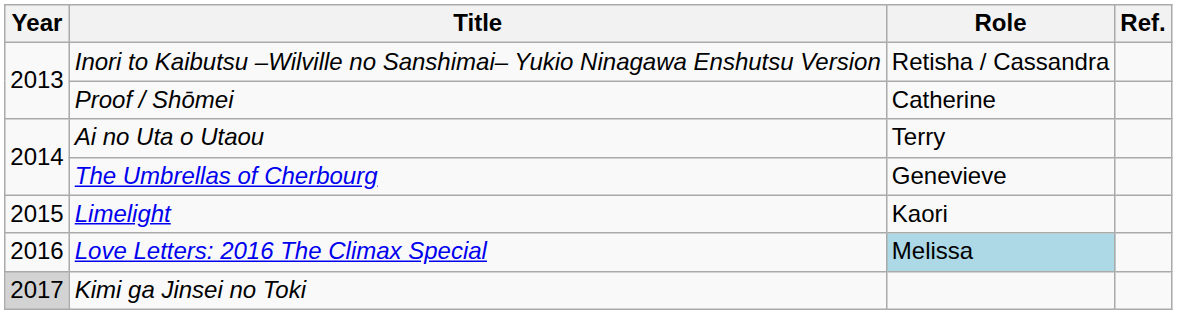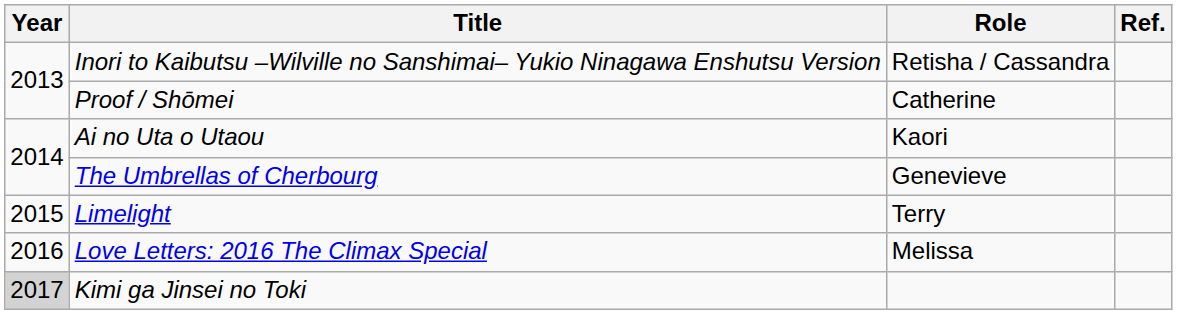Ai no Uta o Utaou | Role: Terry -> Kaori
Limelight | Role: Kaori -> Terry
Love Letters: 2016 The Climax Special | Role: lightblue background -> no background
